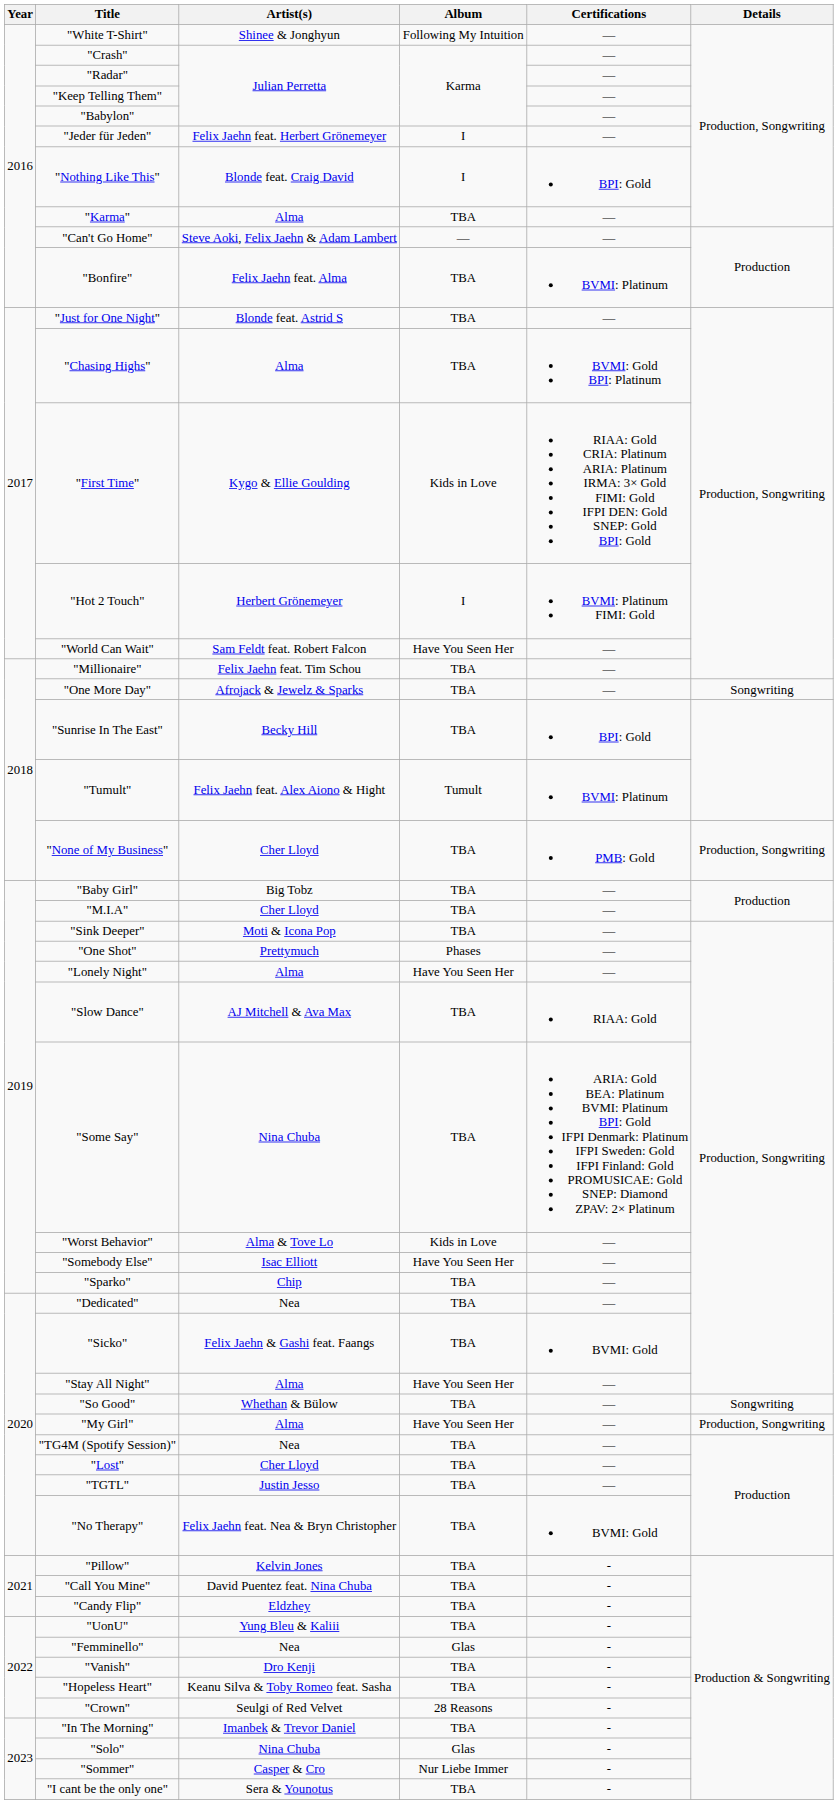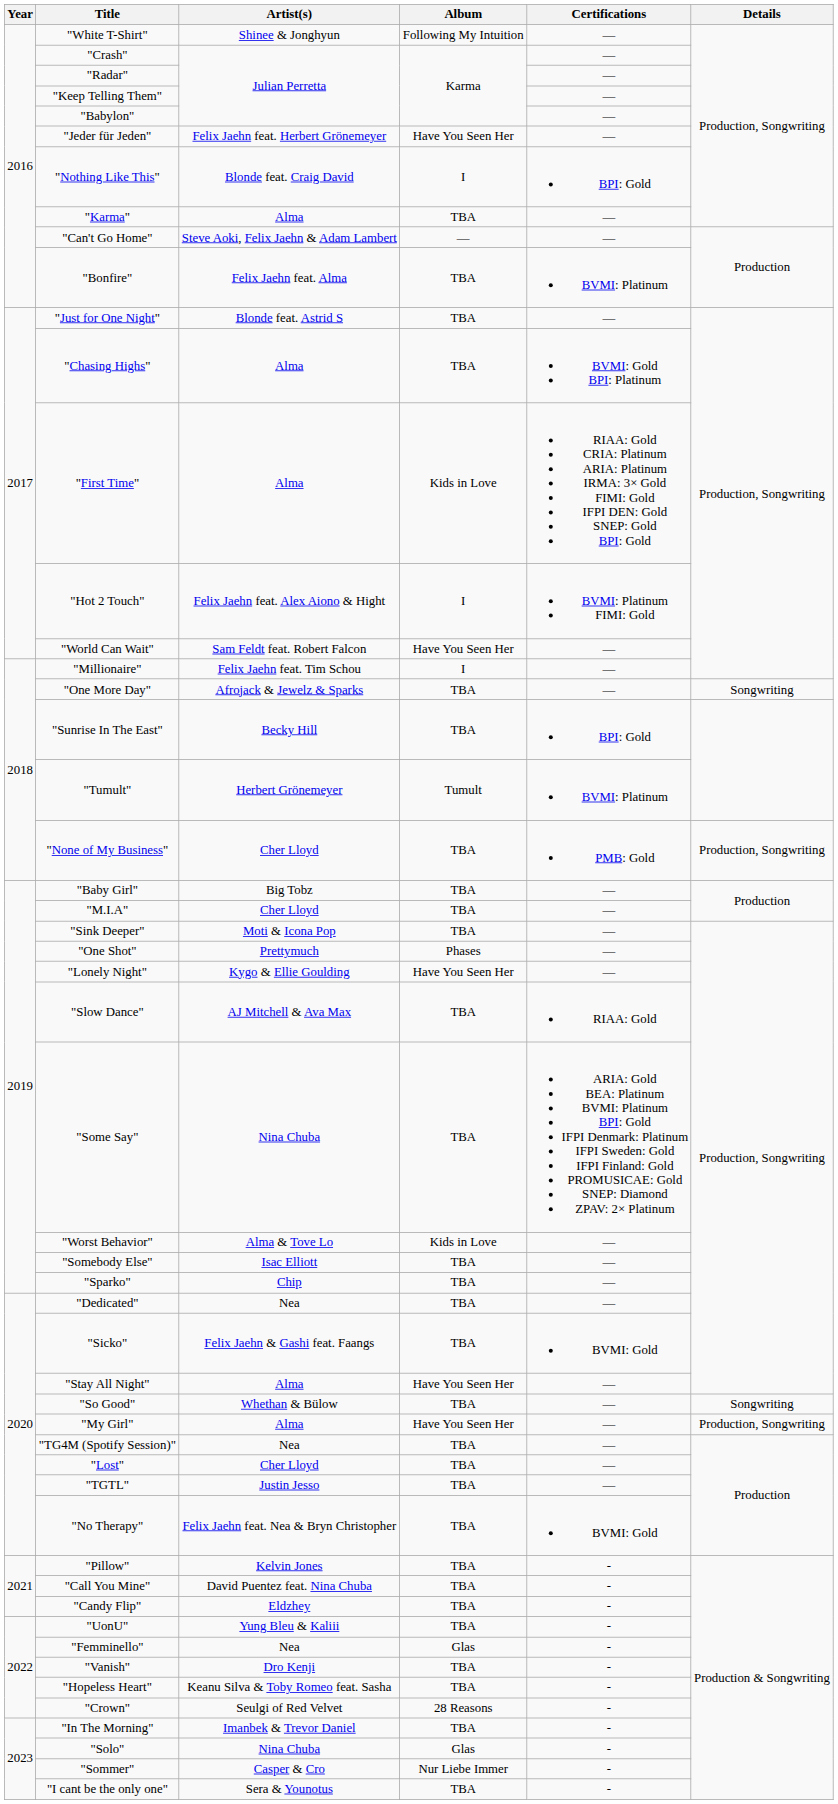"Jeder für Jeden" | Album: I -> Have You Seen Her
"First Time" | Artist(s): Kygo & Ellie Goulding -> Alma
"Hot 2 Touch" | Artist(s): Herbert Grönemeyer -> Felix Jaehn feat. Alex Aiono & Hight
"Millionaire" | Album: TBA -> I
"Tumult" | Artist(s): Felix Jaehn feat. Alex Aiono & Hight -> Herbert Grönemeyer
"Lonely Night" | Artist(s): Alma -> Kygo & Ellie Goulding
"Somebody Else" | Album: Have You Seen Her -> TBA
